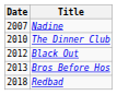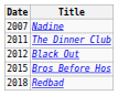The Dinner Club | Date: 2010 -> 2011
Bros Before Hos | Date: 2013 -> 2015
